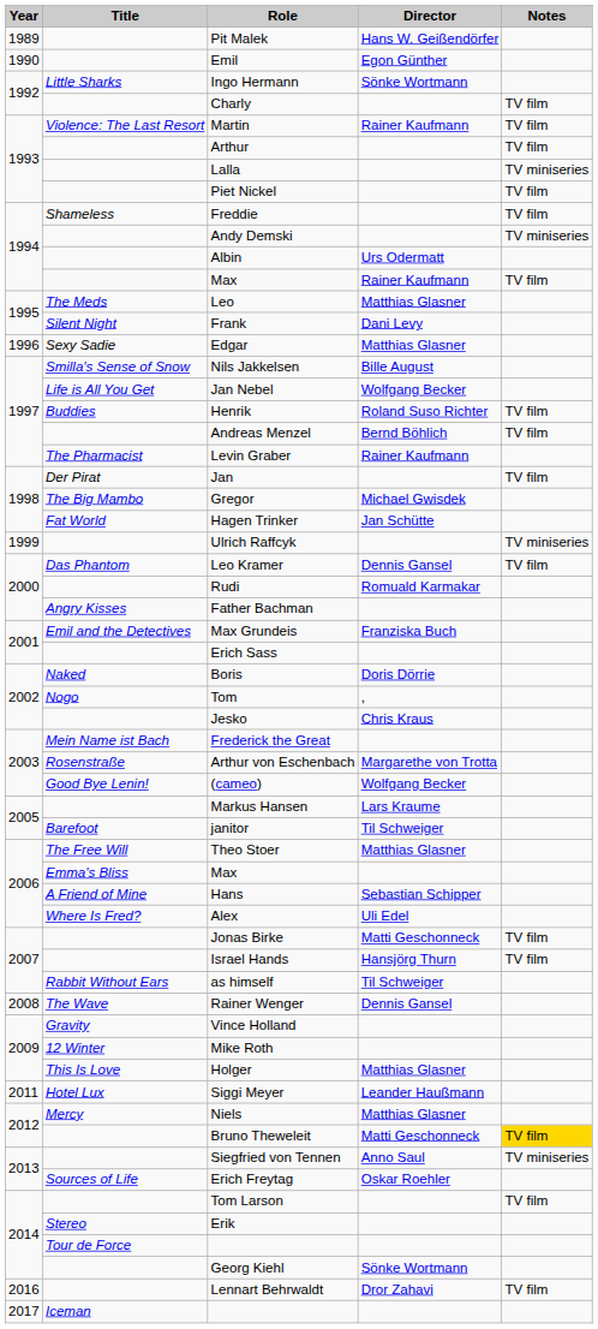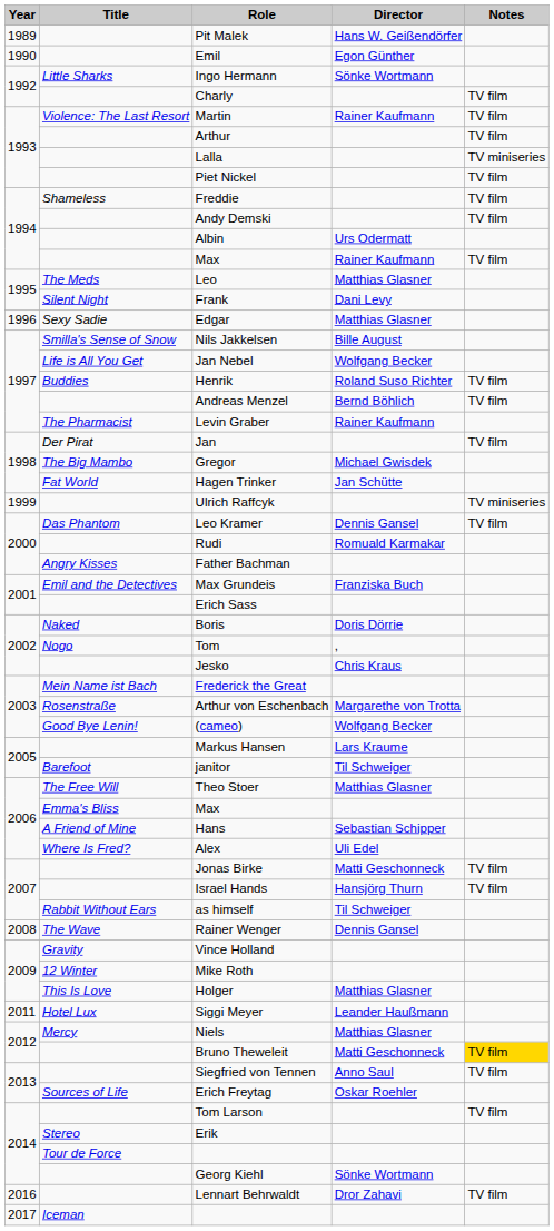Andy Demski | Notes: TV miniseries -> TV film
Siegfried von Tennen | Notes: TV miniseries -> TV film
